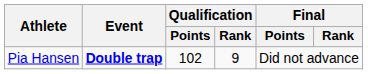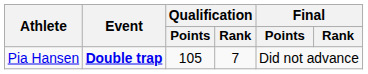Pia Hansen | Qualification / Points: 102 -> 105
Pia Hansen | Qualification / Rank: 9 -> 7
